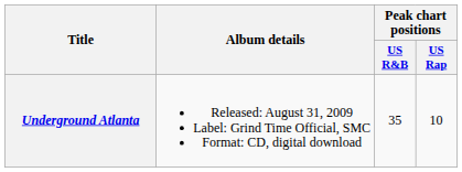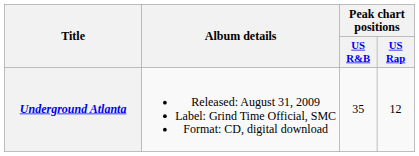Underground Atlanta | Peak chart positions / US Rap: 10 -> 12
